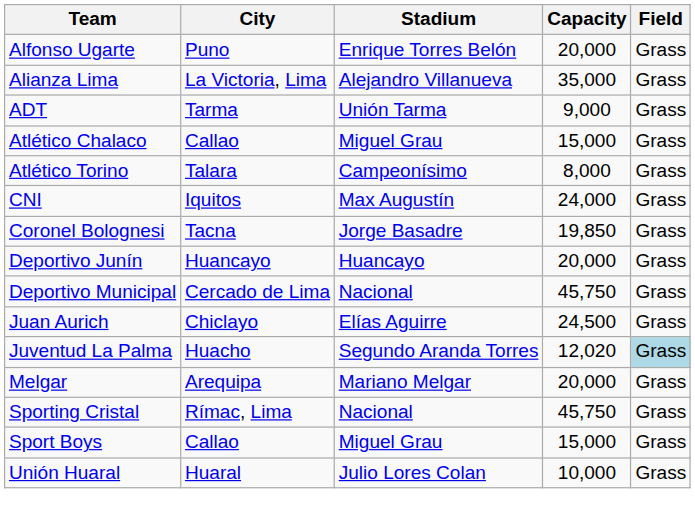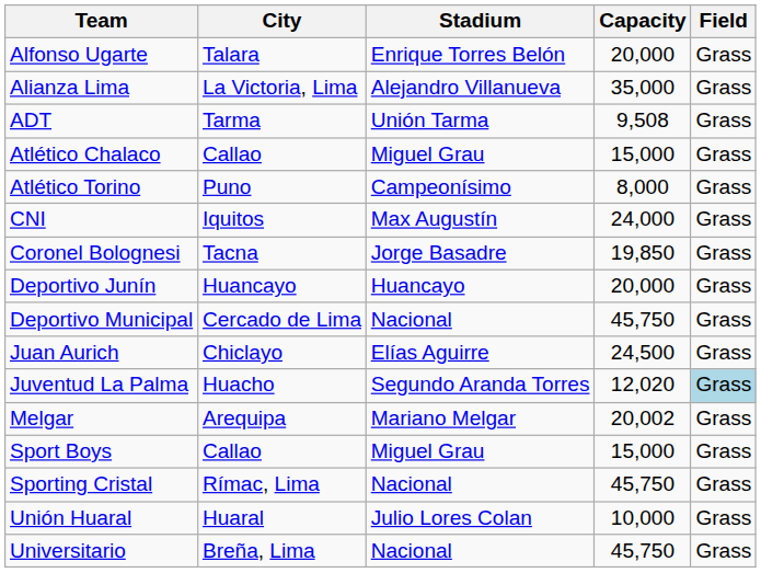Alfonso Ugarte | City: Puno -> Talara
ADT | Capacity: 9,000 -> 9,508
Atlético Torino | City: Talara -> Puno
Melgar | Capacity: 20,000 -> 20,002
rows swapped: Sport Boys <-> Sporting Cristal
+ row: Universitario | Breña, Lima | Nacional | 45,750 | Grass
